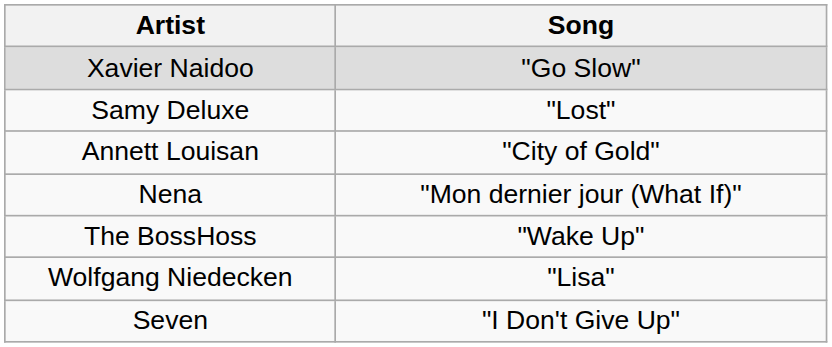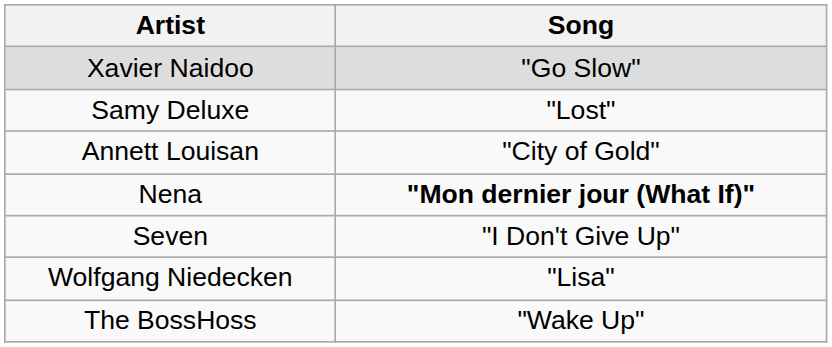Nena | Song: normal -> bold
rows swapped: Seven <-> The BossHoss
